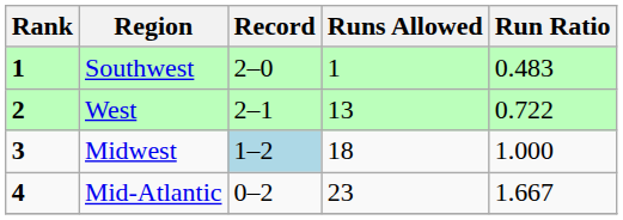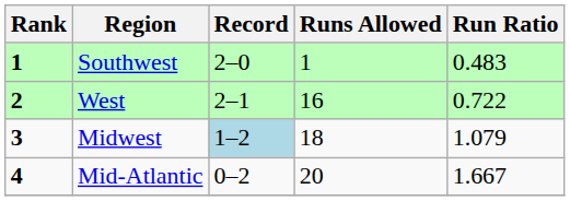West | Runs Allowed: 13 -> 16
Midwest | Run Ratio: 1.000 -> 1.079
Mid-Atlantic | Runs Allowed: 23 -> 20
